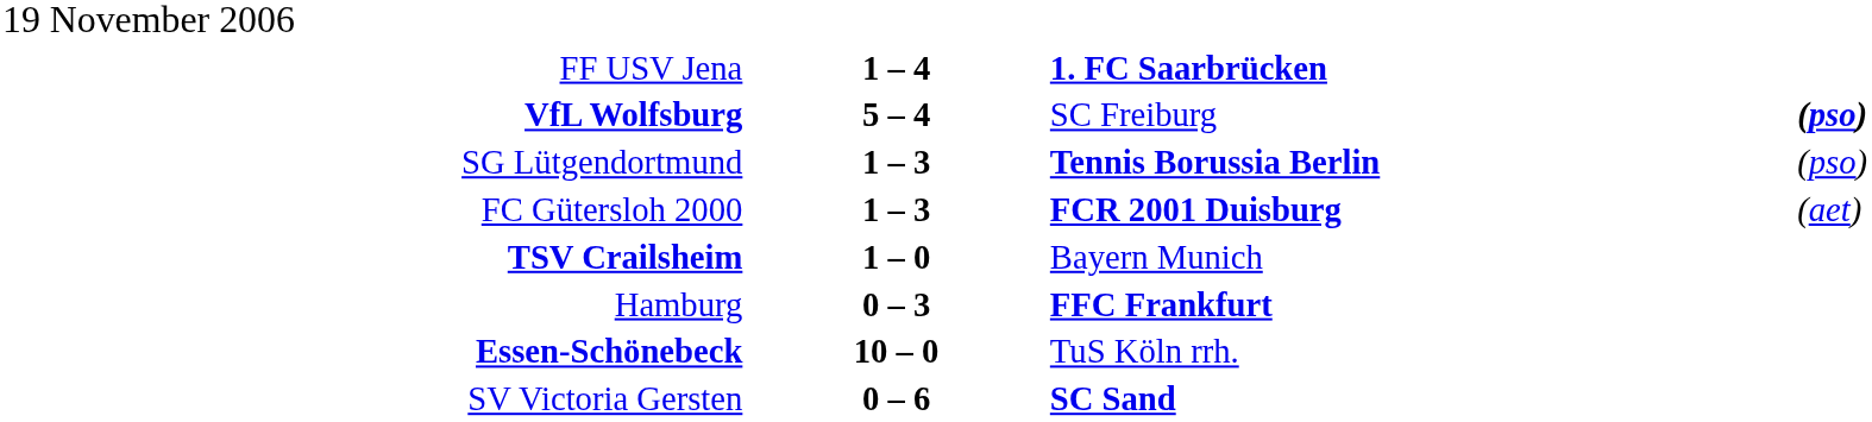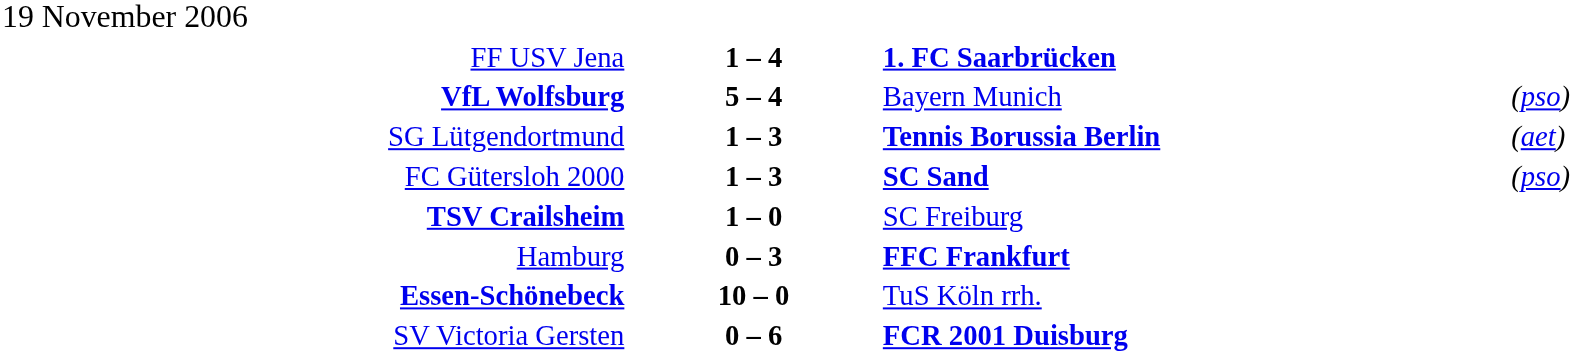VfL Wolfsburg | column 3: SC Freiburg -> Bayern Munich
VfL Wolfsburg | column 4: bold -> normal
SG Lütgendortmund | column 4: (pso) -> (aet)
FC Gütersloh 2000 | column 3: FCR 2001 Duisburg -> SC Sand
FC Gütersloh 2000 | column 4: (aet) -> (pso)
TSV Crailsheim | column 3: Bayern Munich -> SC Freiburg
SV Victoria Gersten | column 3: SC Sand -> FCR 2001 Duisburg
